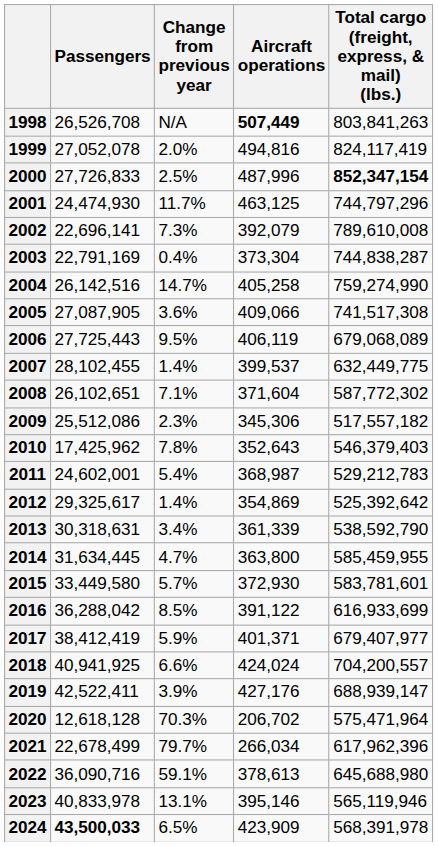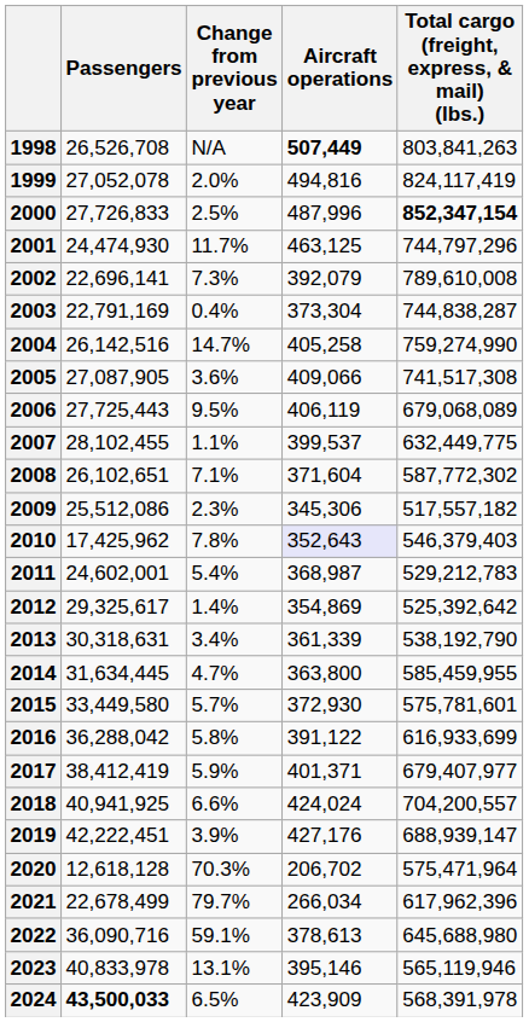2007 | Change from previous year: 1.4% -> 1.1%
2010 | Aircraft operations: no background -> lavender background
2013 | Total cargo (freight, express, & mail) (lbs.): 538,592,790 -> 538,192,790
2015 | Total cargo (freight, express, & mail) (lbs.): 583,781,601 -> 575,781,601
2016 | Change from previous year: 8.5% -> 5.8%
2019 | Passengers: 42,522,411 -> 42,222,451
